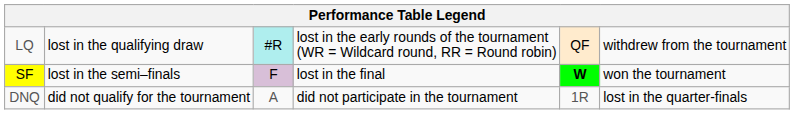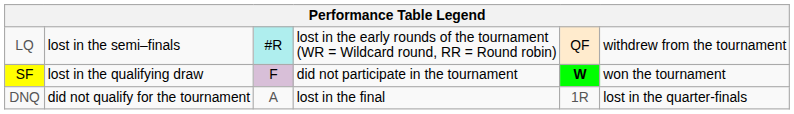LQ | column 2: lost in the qualifying draw -> lost in the semi–finals
SF | column 2: lost in the semi–finals -> lost in the qualifying draw
SF | column 4: lost in the final -> did not participate in the tournament
DNQ | column 4: did not participate in the tournament -> lost in the final
